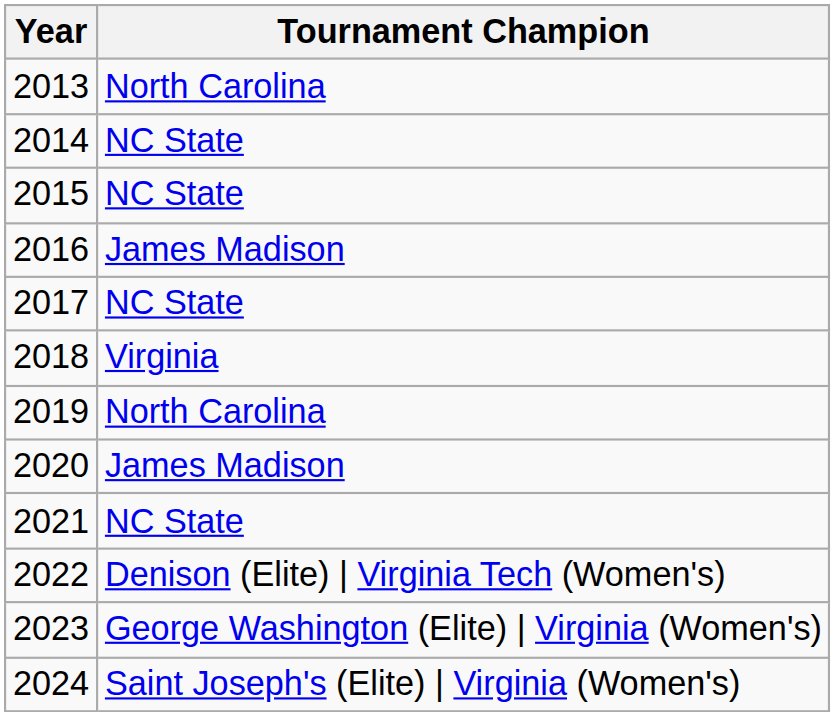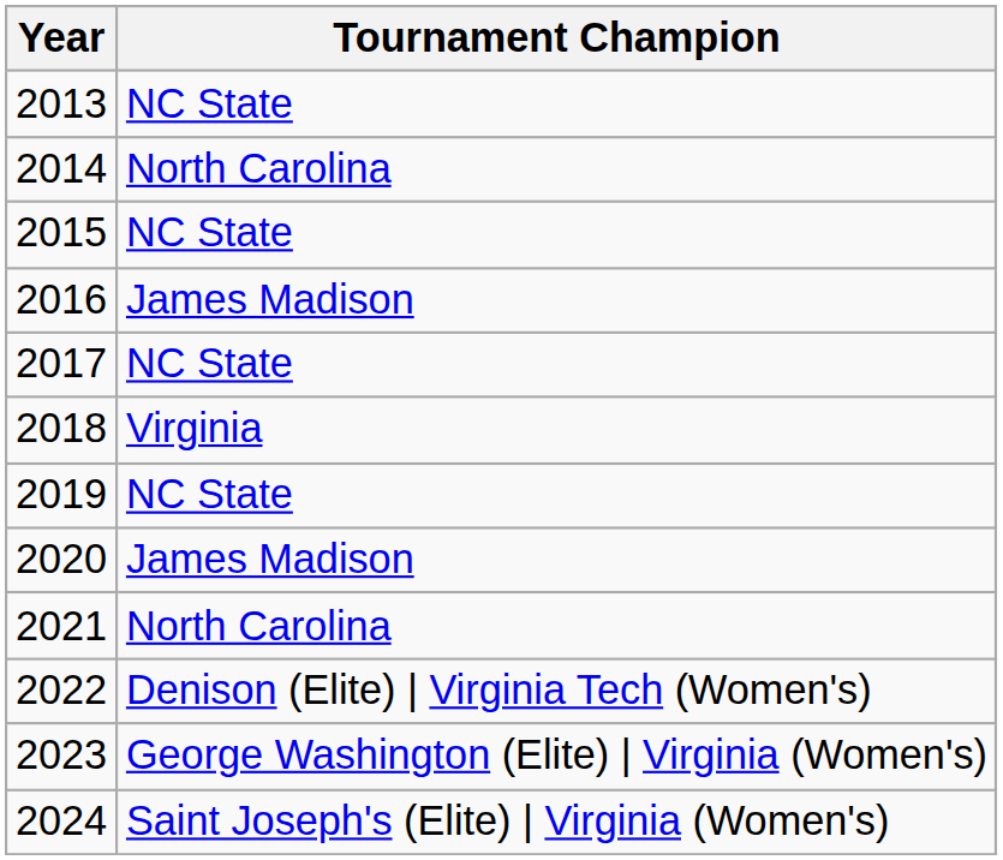2013 | Tournament Champion: North Carolina -> NC State
2014 | Tournament Champion: NC State -> North Carolina
2019 | Tournament Champion: North Carolina -> NC State
2021 | Tournament Champion: NC State -> North Carolina
